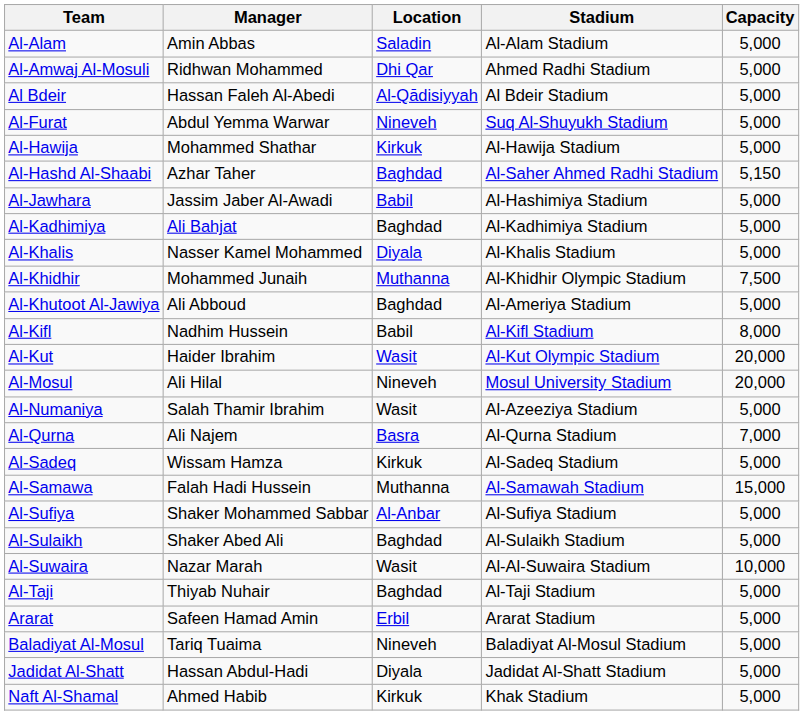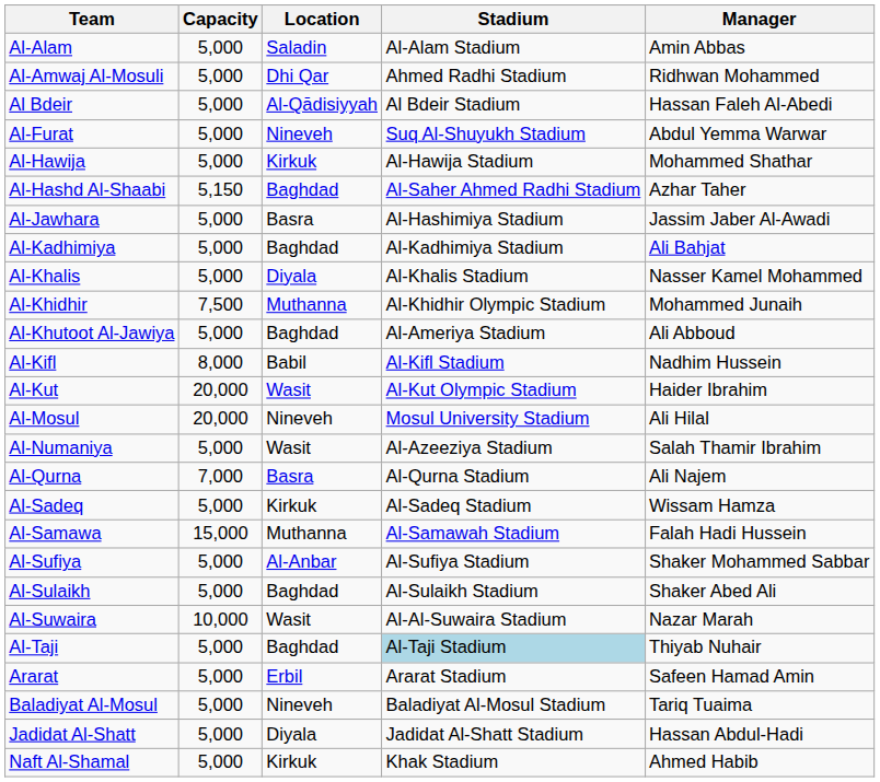columns swapped: Manager <-> Capacity
Al-Jawhara | Location: Babil -> Basra
Al-Taji | Stadium: no background -> lightblue background
